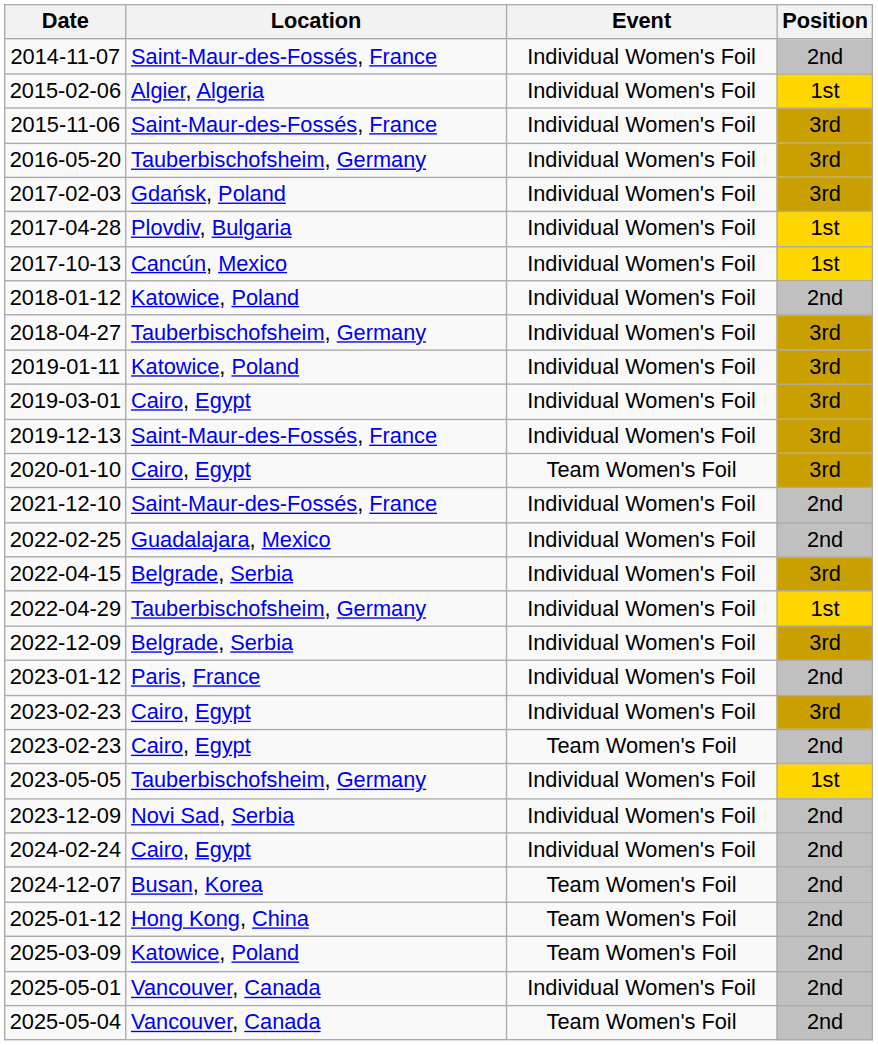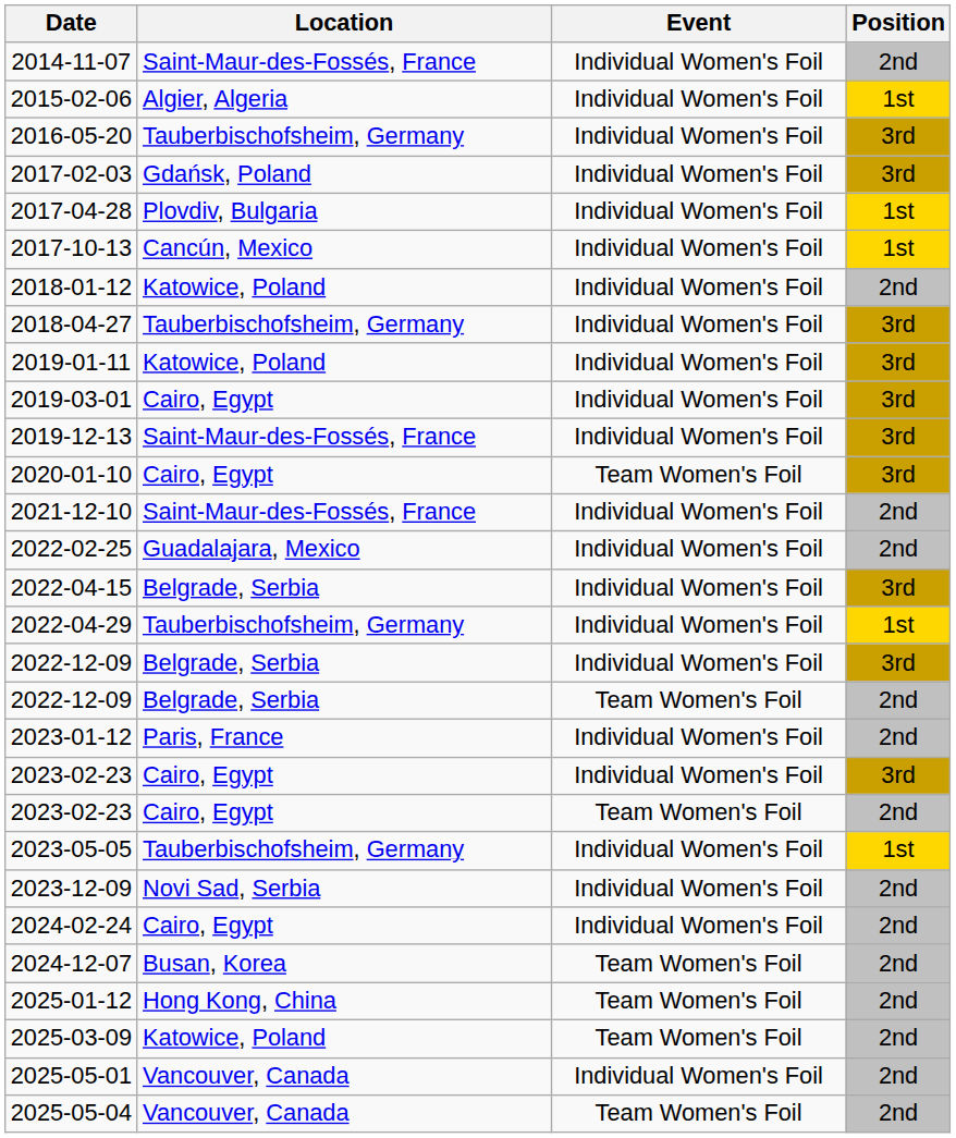- row: 2015-11-06 | Saint-Maur-des-Fossés, France | Individual Women's Foil | 3rd
+ row: 2022-12-09 | Belgrade, Serbia | Team Women's Foil | 2nd
